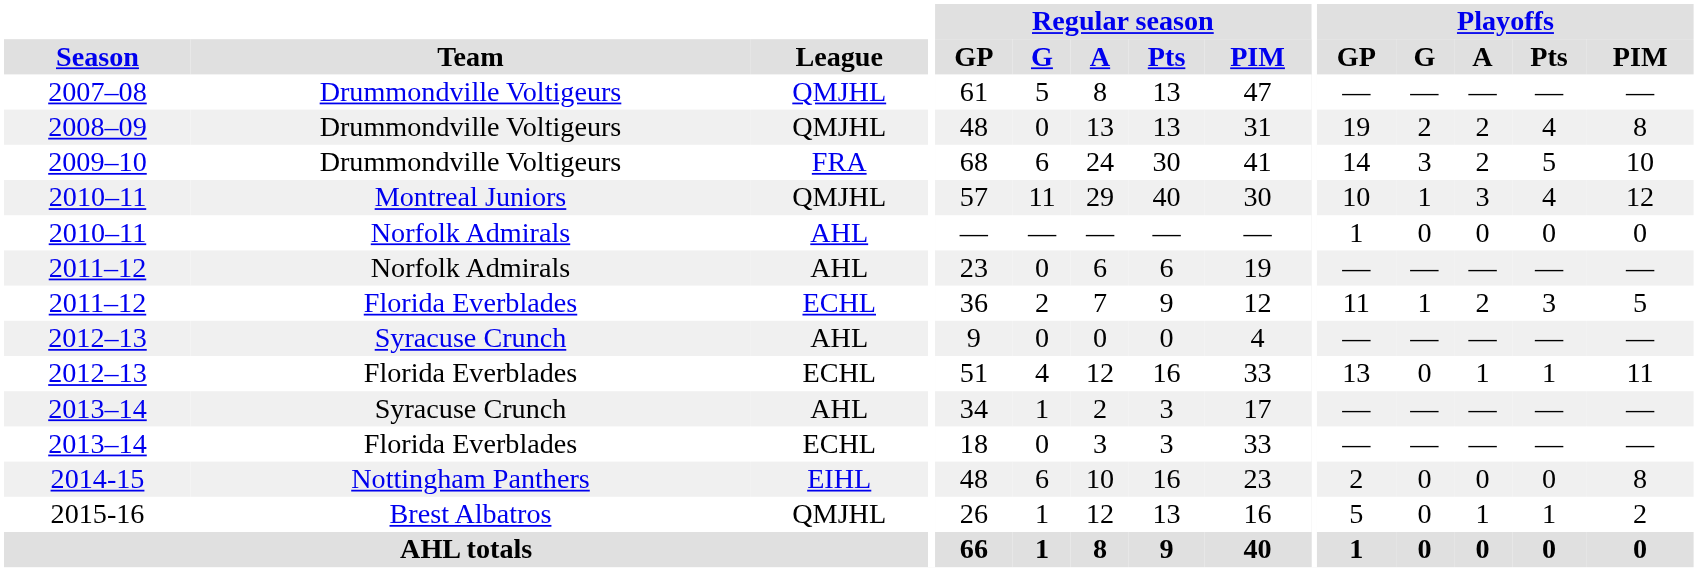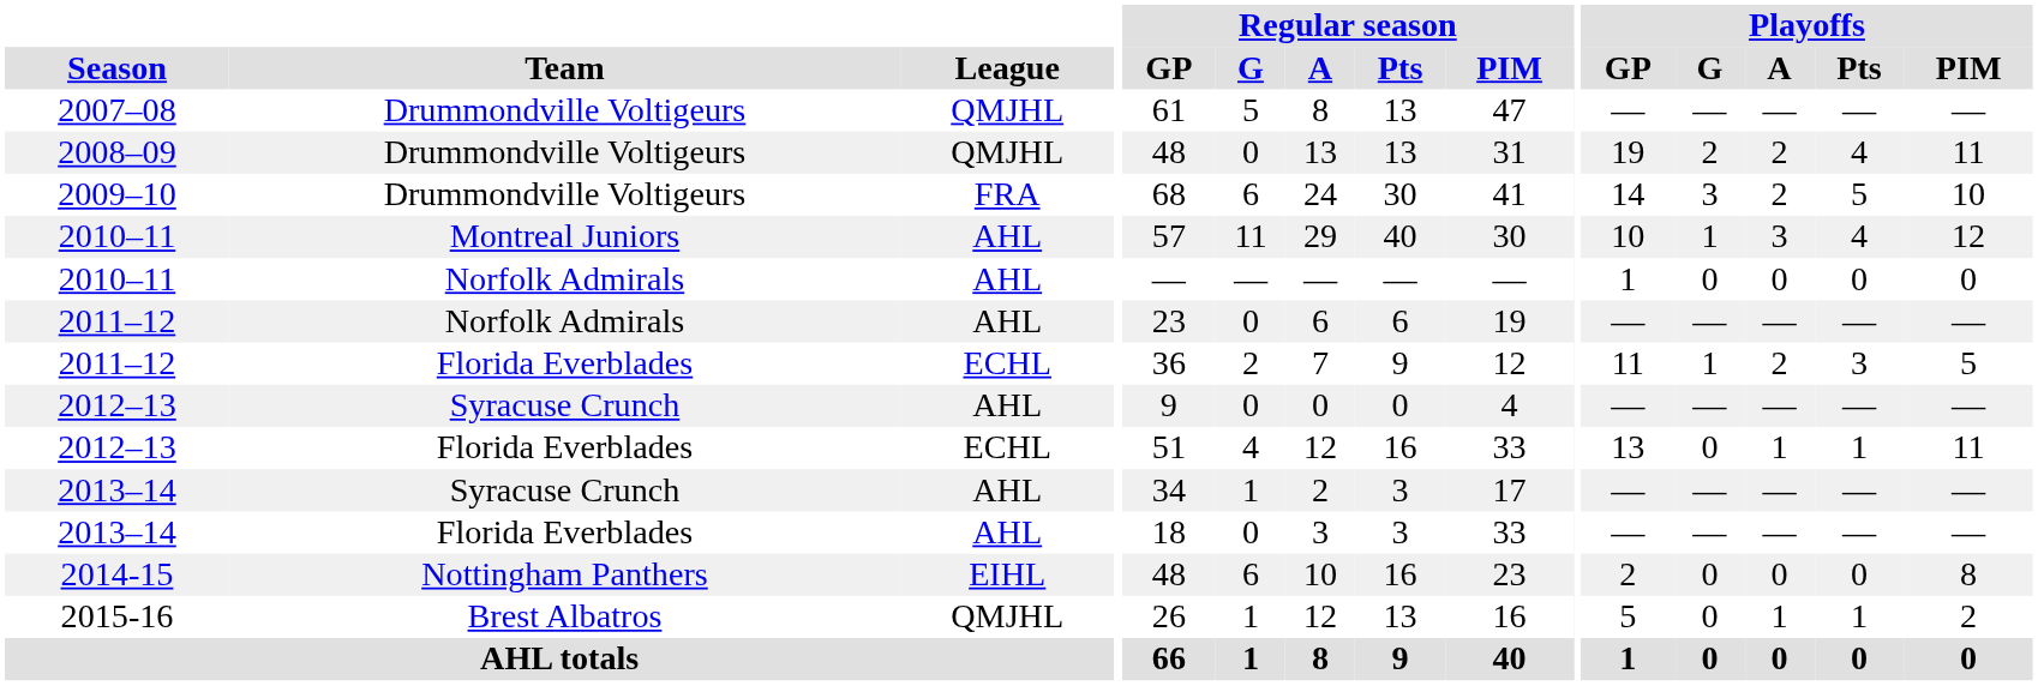2008–09 | Playoffs / PIM: 8 -> 11
2010–11 / Montreal Juniors | League: QMJHL -> AHL
2013–14 / Florida Everblades | League: ECHL -> AHL
